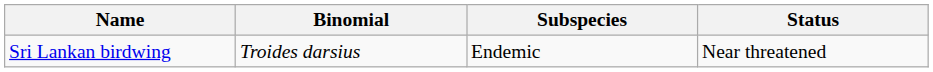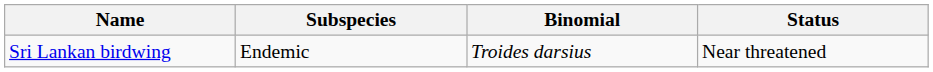columns swapped: Binomial <-> Subspecies
